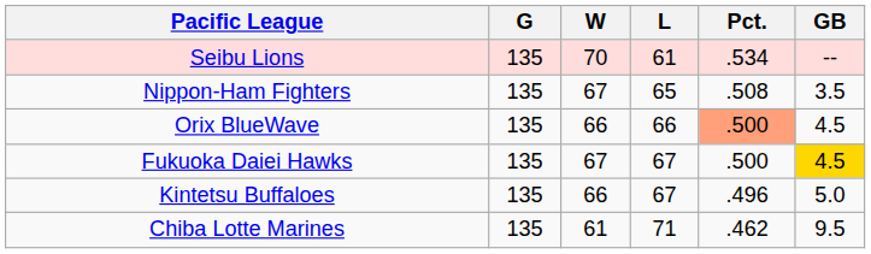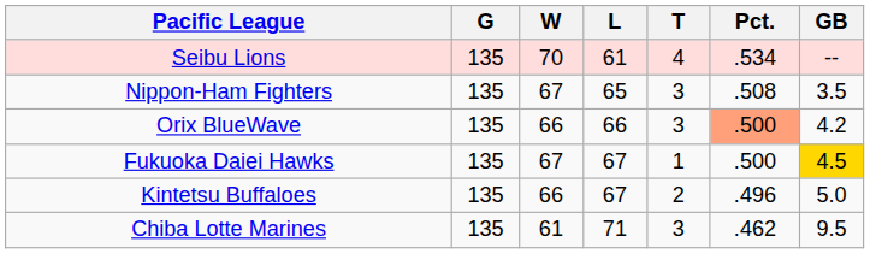+ column: T | 4 | 3 | 3 | 1 | 2 | 3
Orix BlueWave | GB: 4.5 -> 4.2
